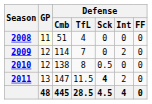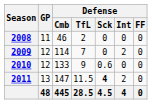2008 | GP: lightyellow background -> no background
2008 | Defense / Cmb: 51 -> 46
2008 | Defense / TfL: 4 -> 2
2010 | Defense / Cmb: 138 -> 133
2010 | Defense / TfL: 8 -> 9
2010 | Defense / Sck: 0.5 -> 0.6
